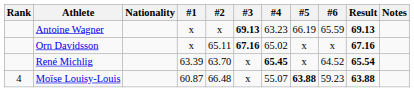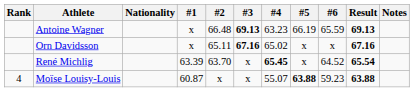Antoine Wagner | #2: x -> 66.48
Moïse Louisy-Louis | #2: 66.48 -> x
